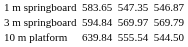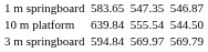rows swapped: 3 m springboard <-> 10 m platform
